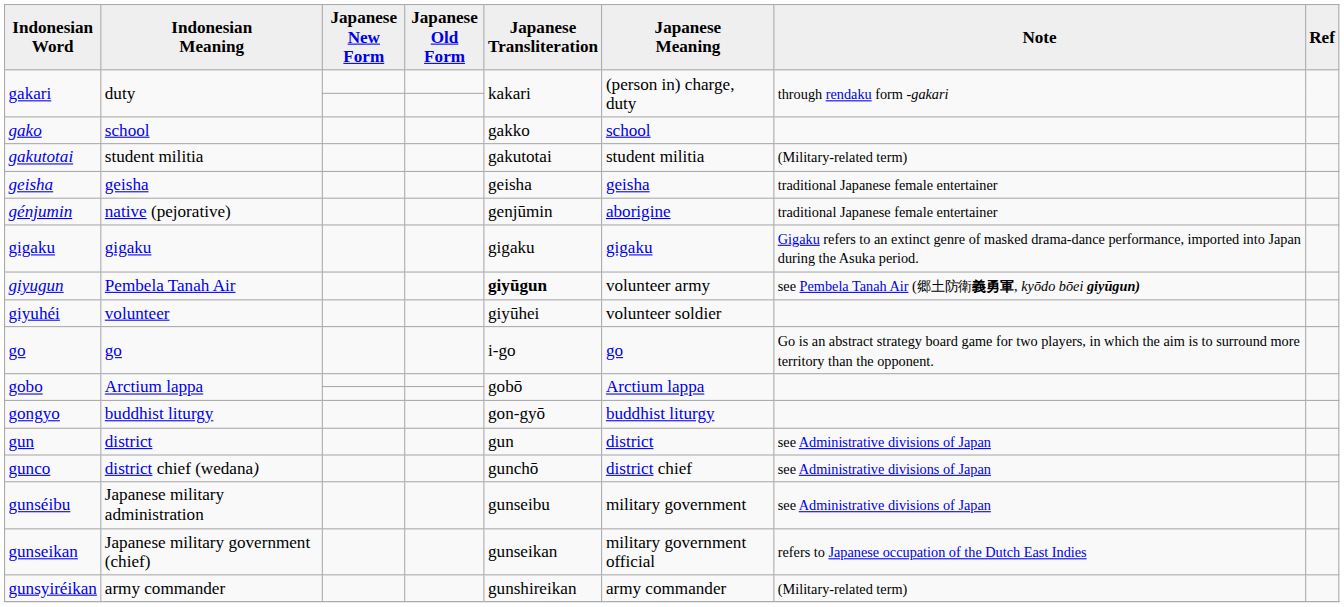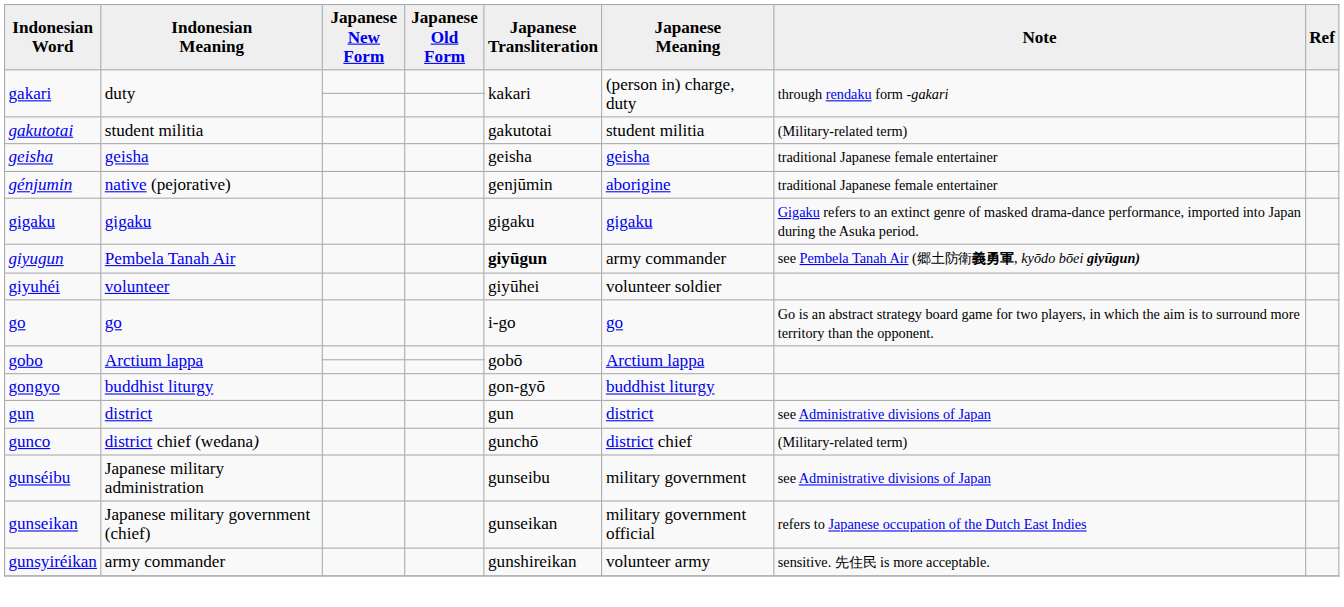- row: gako | school | gakko | school
giyugun | Japanese Meaning: volunteer army -> army commander
gunco | Note: see Administrative divisions of Japan -> (Military-related term)
gunsyiréikan | Japanese Meaning: army commander -> volunteer army
gunsyiréikan | Note: (Military-related term) -> sensitive. 先住民 is more acceptable.
